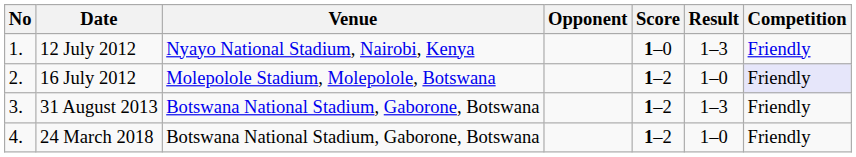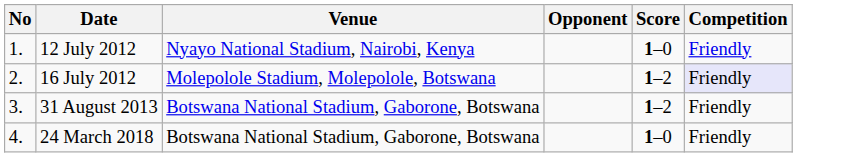- column: Result | 1–3 | 1–0 | 1–3 | 1–0
24 March 2018 | Score: 1–2 -> 1–0
